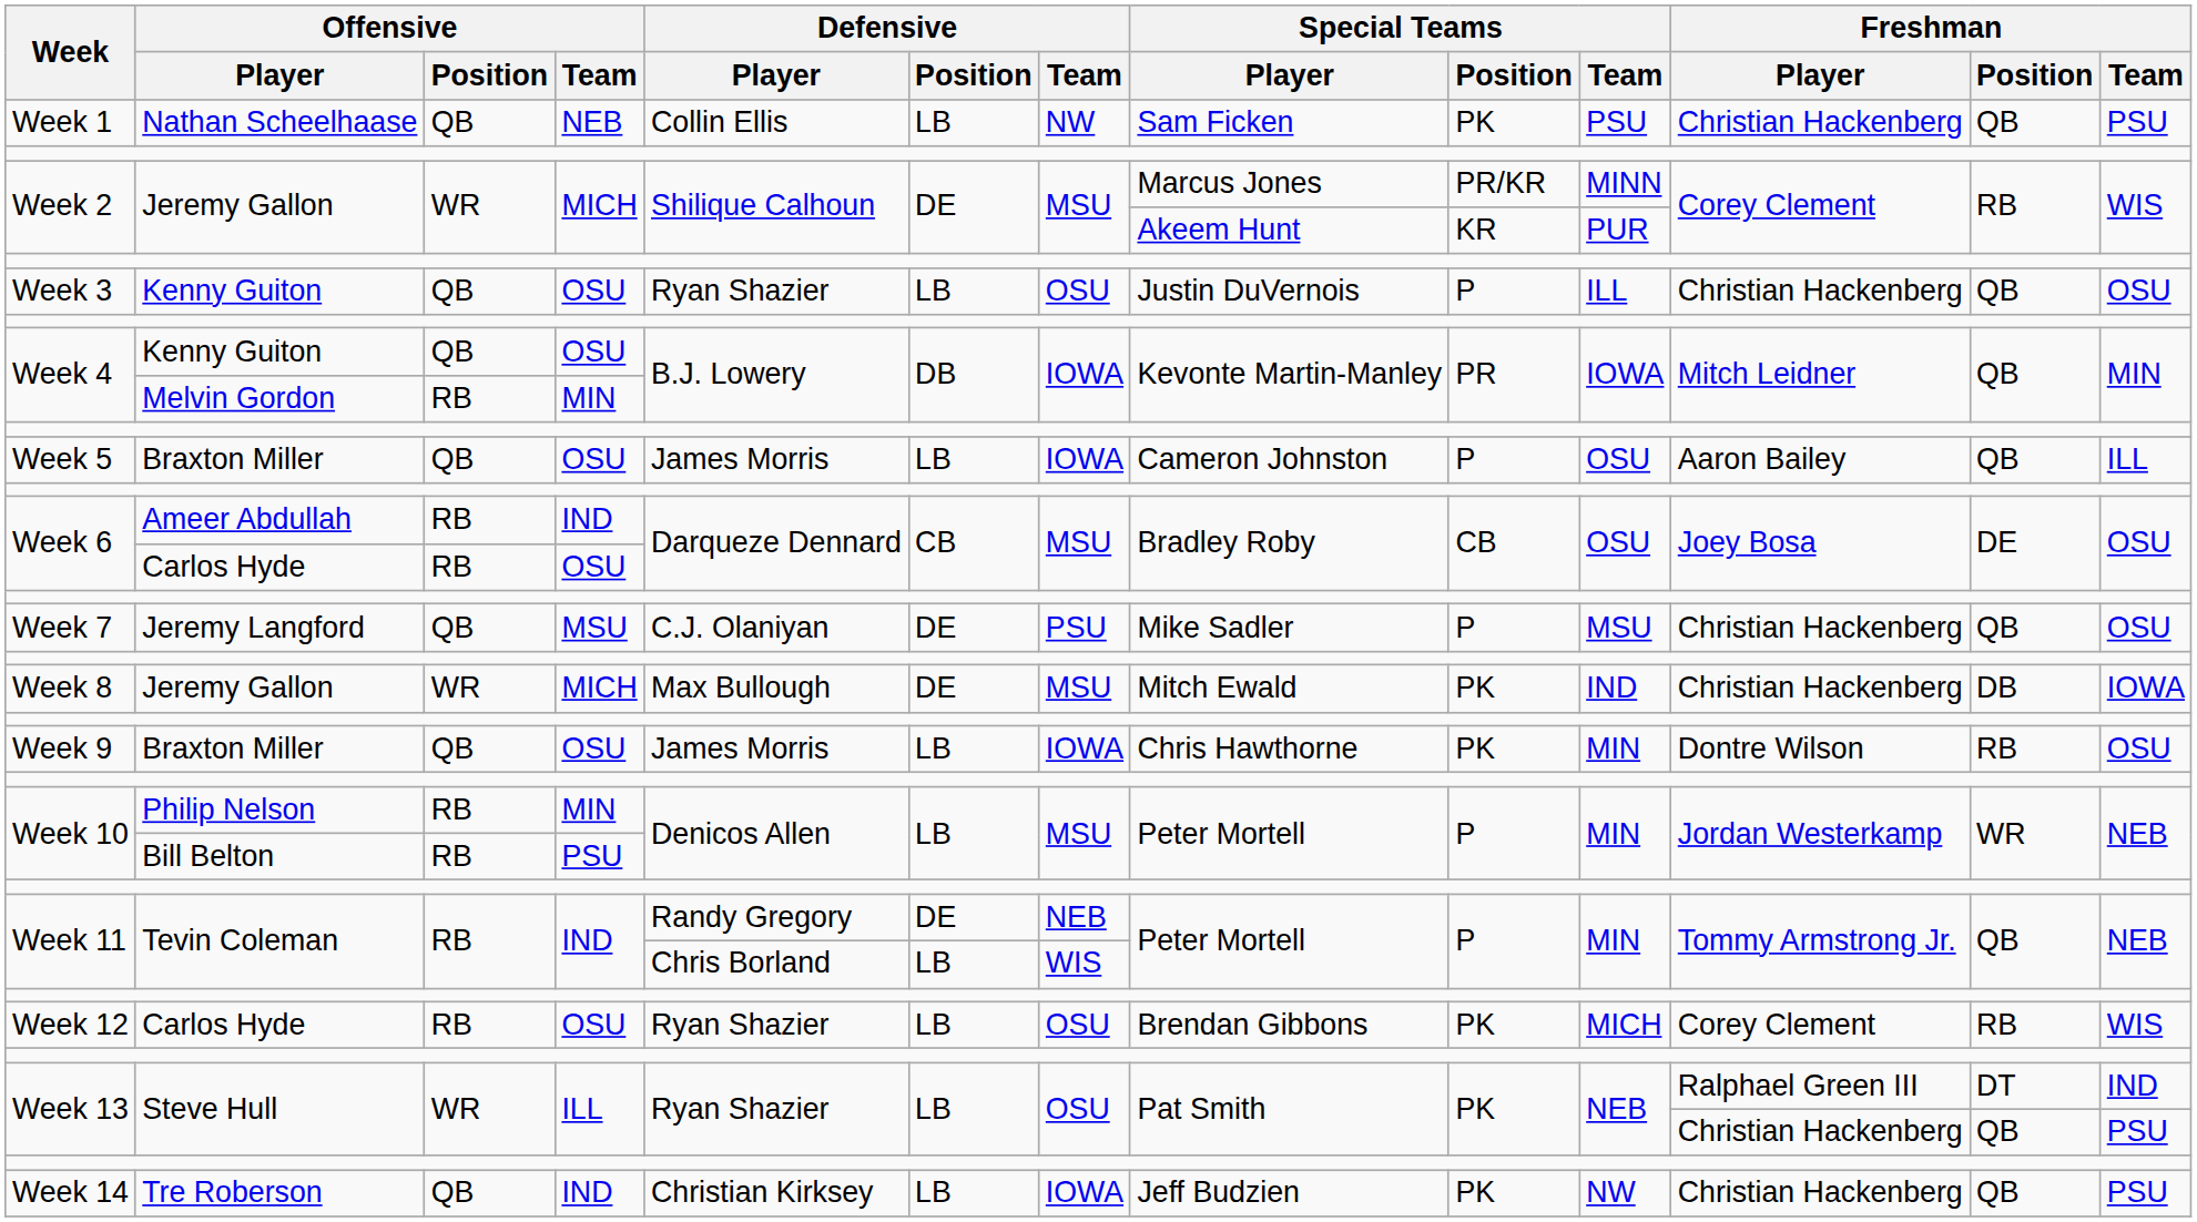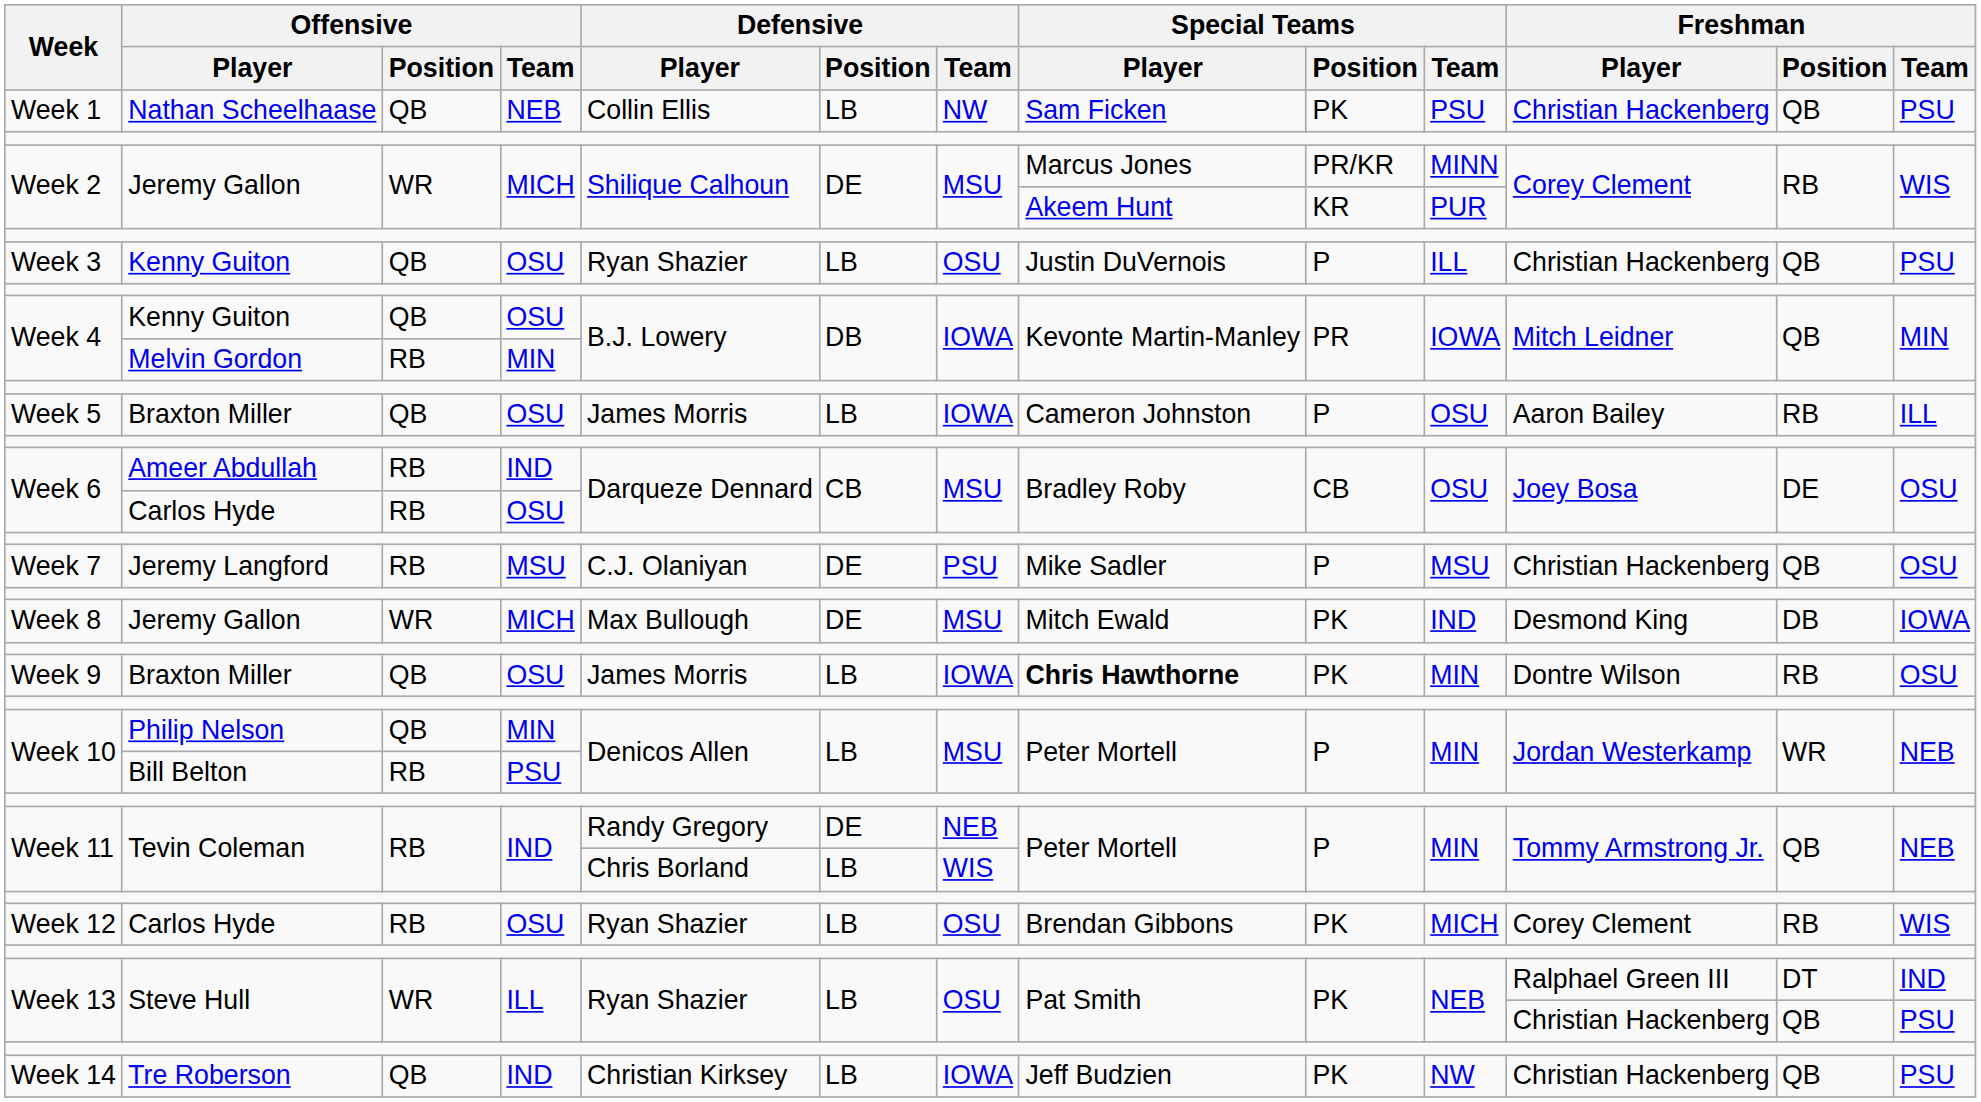Week 3 | Freshman / Team: OSU -> PSU
Week 5 | Freshman / Position: QB -> RB
Week 7 | Offensive / Position: QB -> RB
Week 8 | Freshman / Player: Christian Hackenberg -> Desmond King
Week 9 | Special Teams / Player: normal -> bold
Week 10 / Philip Nelson | Offensive / Position: RB -> QB
